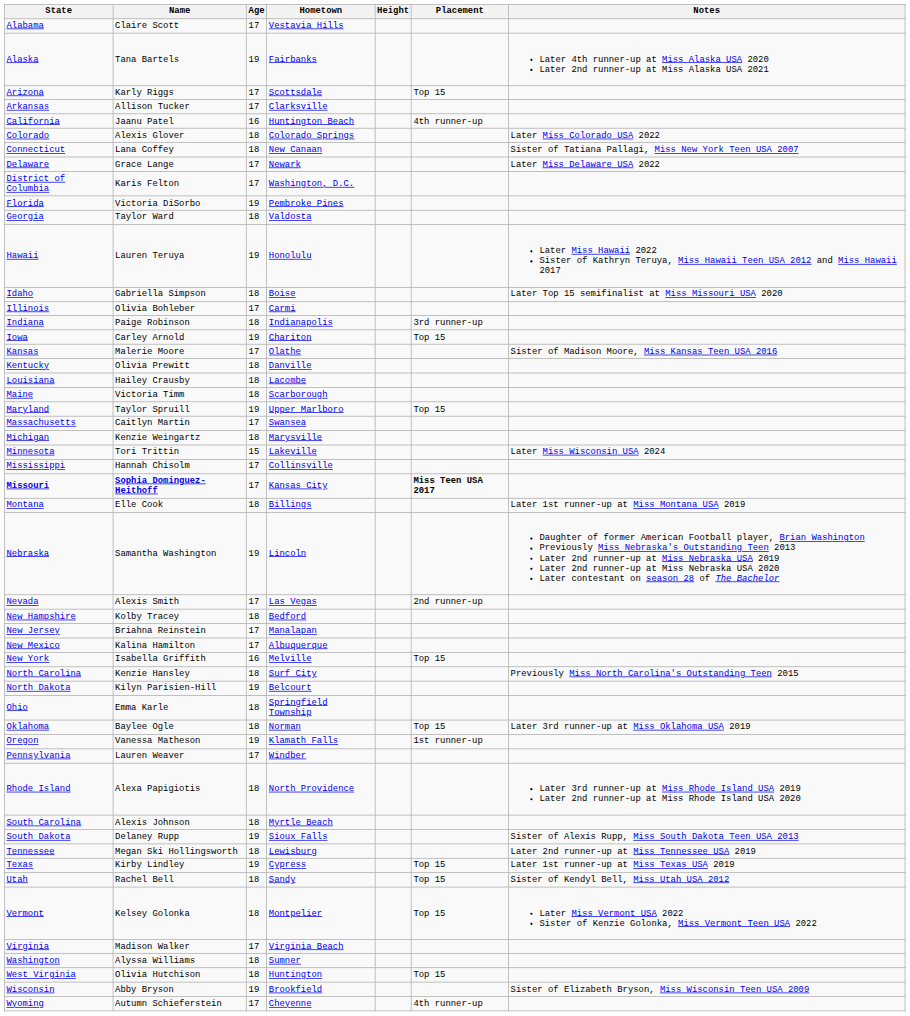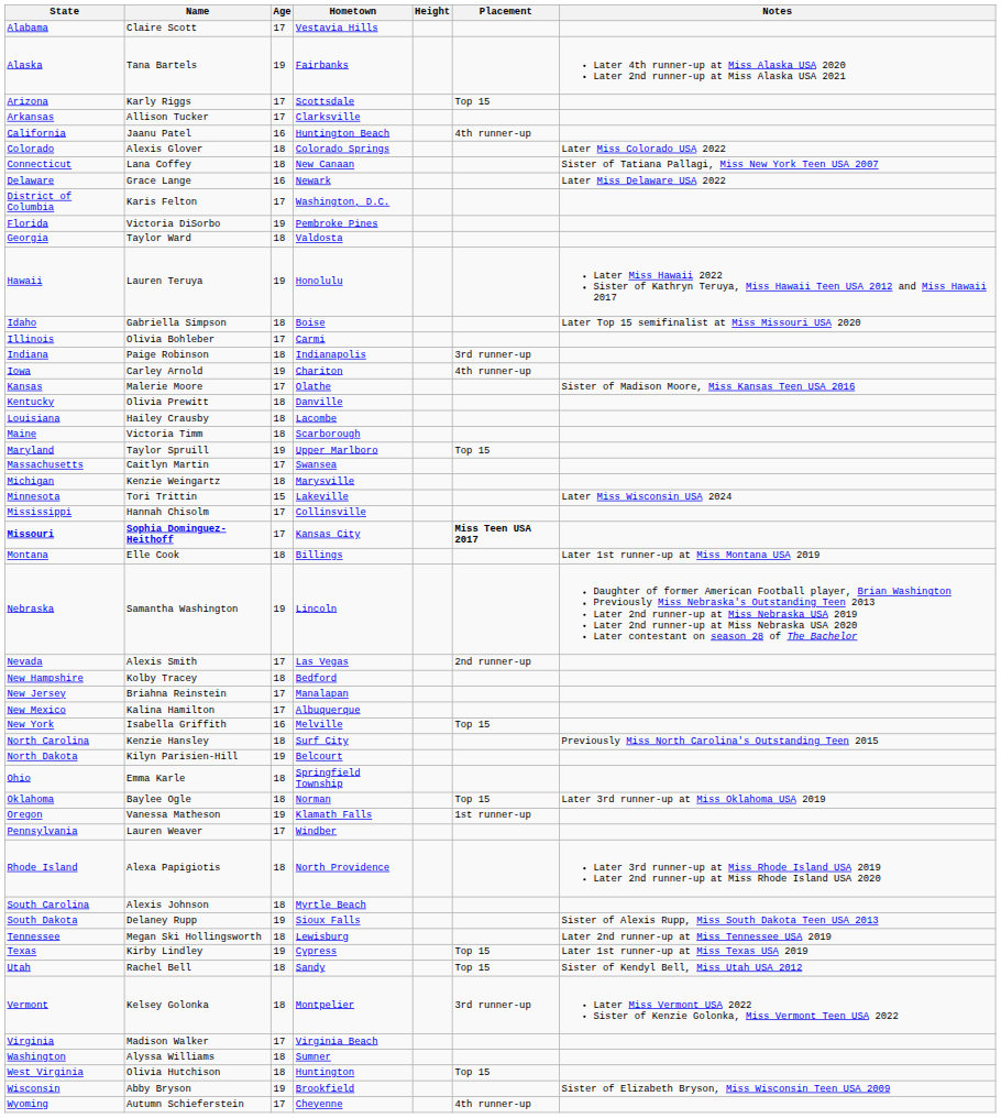Delaware | Age: 17 -> 16
Iowa | Placement: Top 15 -> 4th runner-up
Vermont | Placement: Top 15 -> 3rd runner-up
